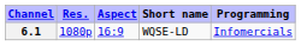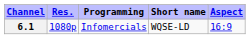columns swapped: Aspect <-> Programming
